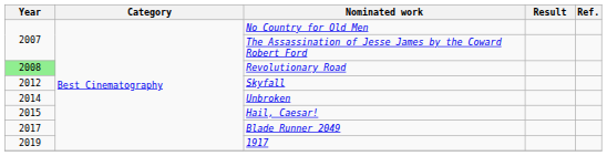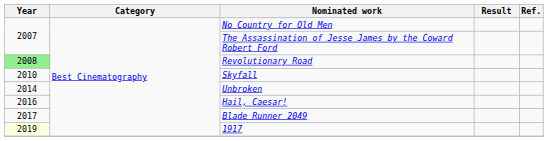Skyfall | Year: 2012 -> 2010
Hail, Caesar! | Year: 2015 -> 2016
1917 | Year: no background -> lightyellow background
